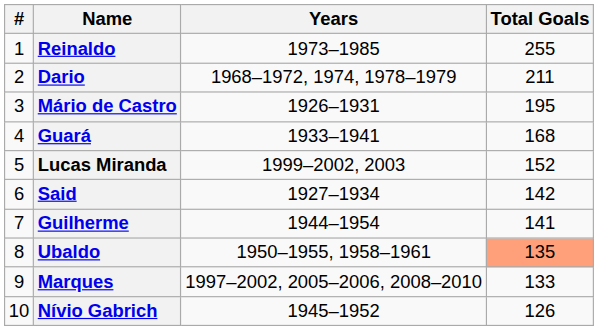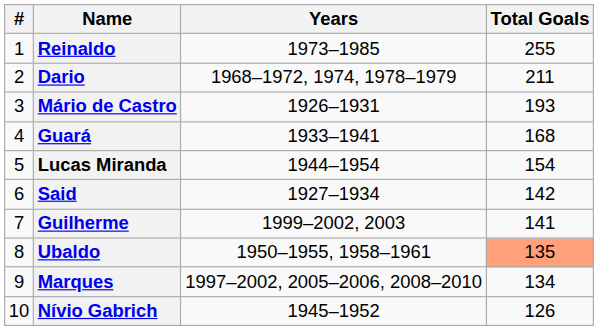Mário de Castro | Total Goals: 195 -> 193
Lucas Miranda | Years: 1999–2002, 2003 -> 1944–1954
Lucas Miranda | Total Goals: 152 -> 154
Guilherme | Years: 1944–1954 -> 1999–2002, 2003
Marques | Total Goals: 133 -> 134
